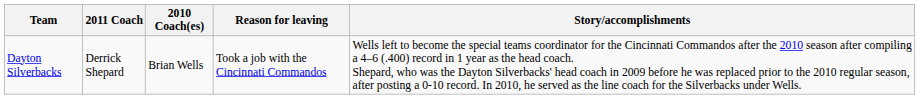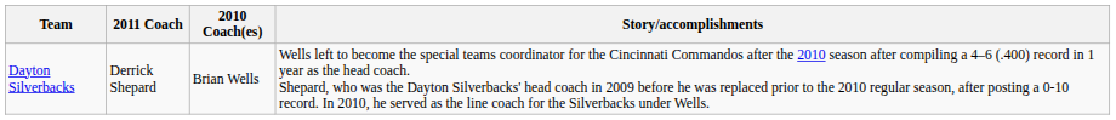- column: Reason for leaving | Took a job with the Cincinnati Commandos
